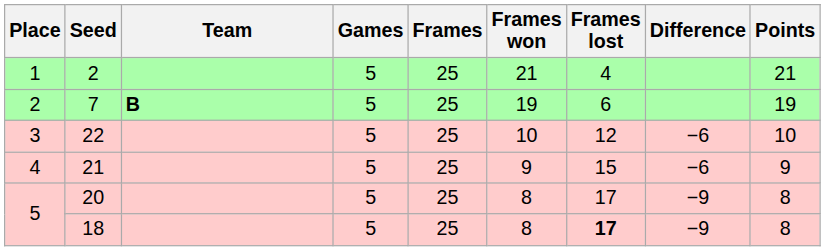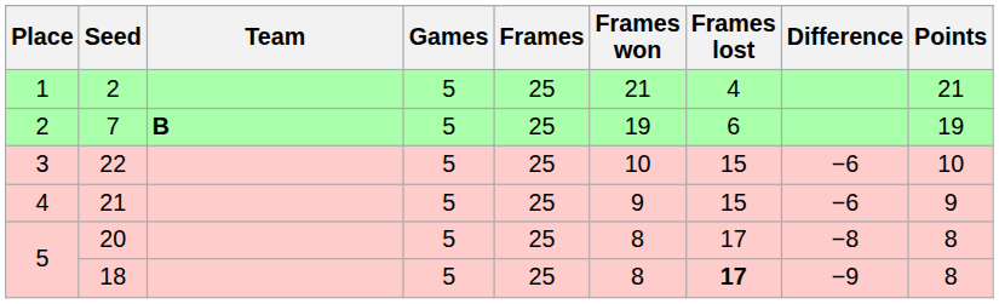22 | Frames lost: 12 -> 15
20 | Difference: −9 -> −8
